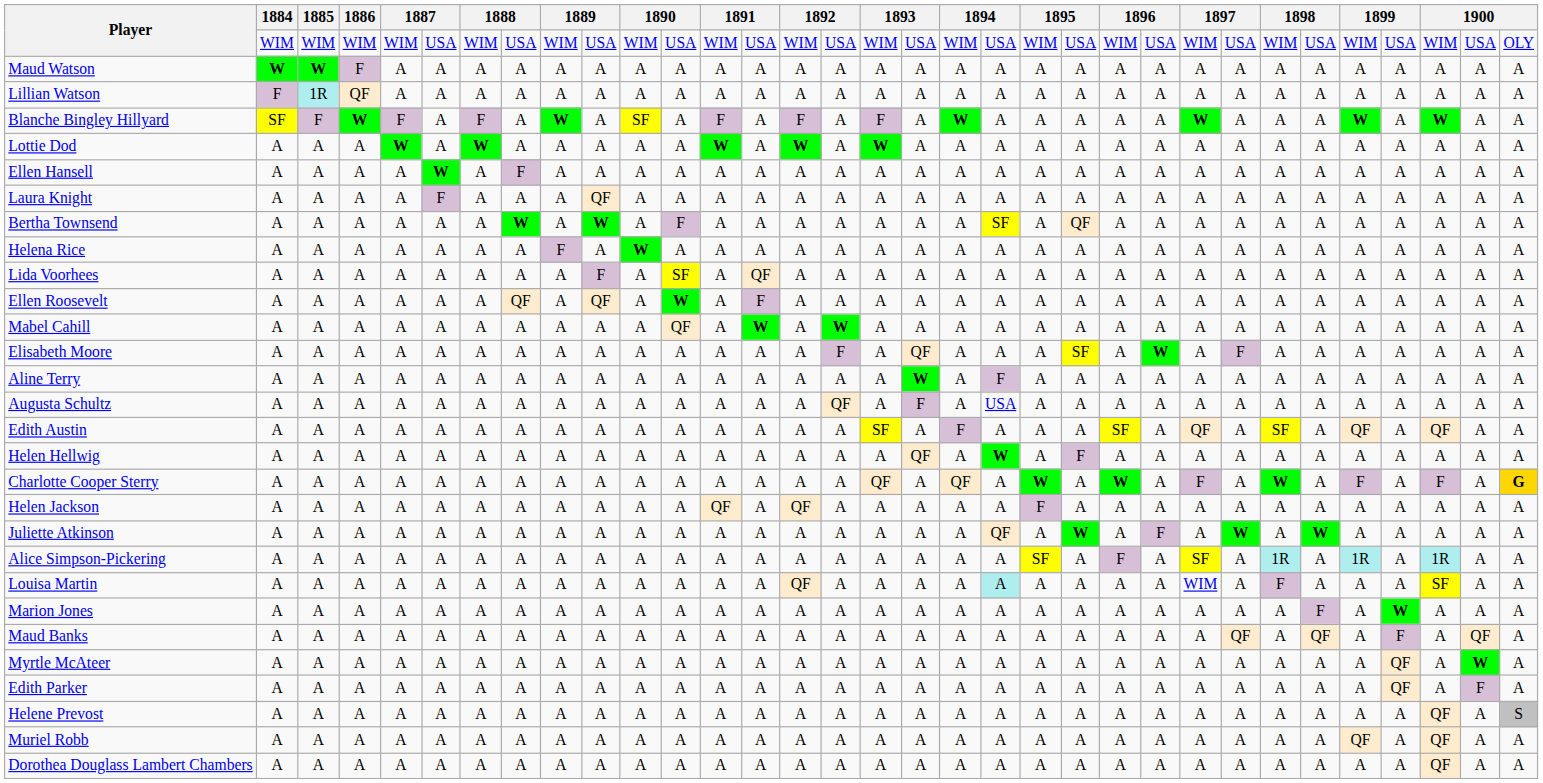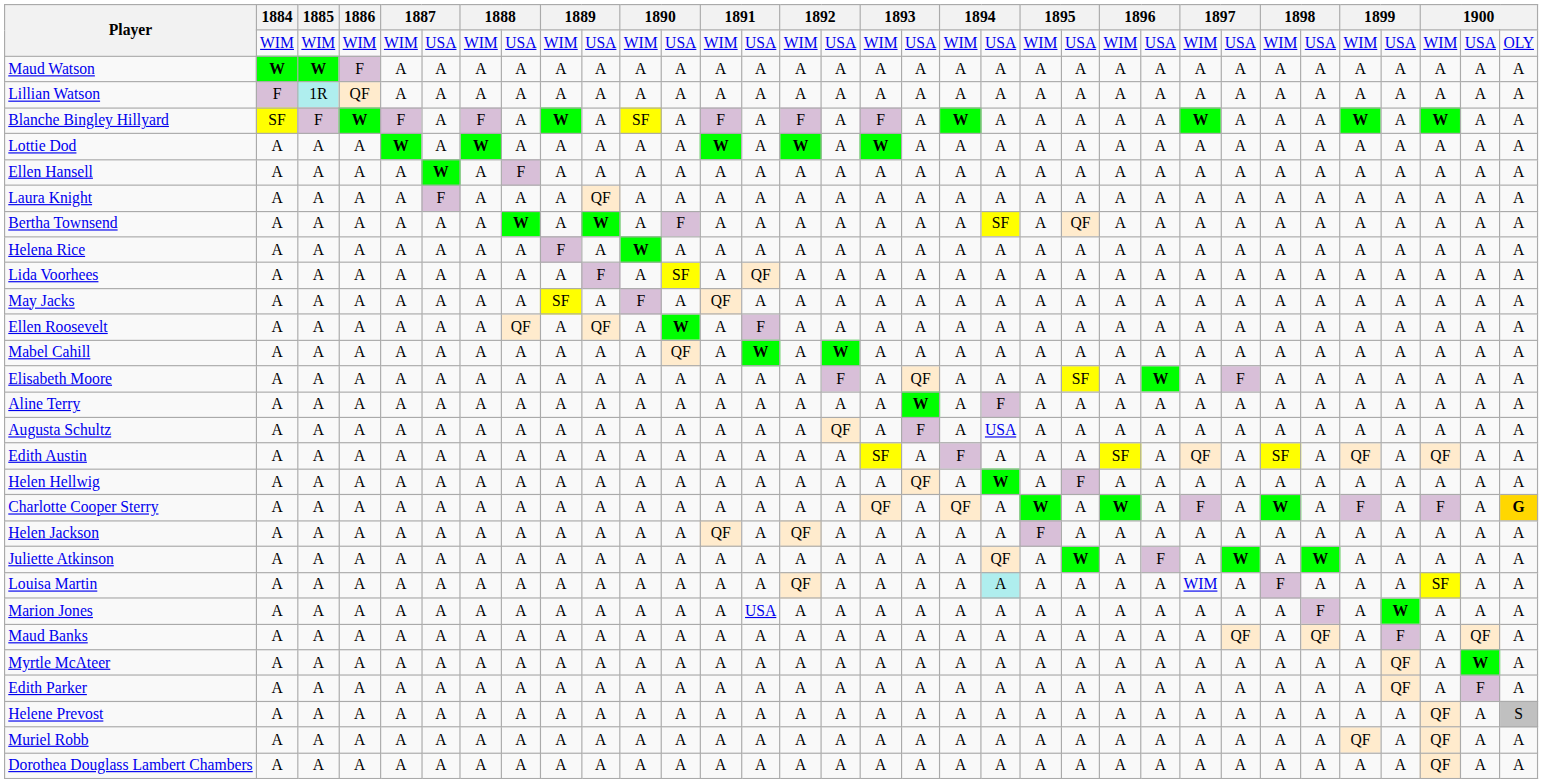+ row: May Jacks | A | A | A | A | A | A | A | SF | A | F | A | QF | A | A | A | A | A | A | A | A | A | A | A | A | A | A | A | A | A | A | A | A
- row: Alice Simpson-Pickering | A | A | A | A | A | A | A | A | A | A | A | A | A | A | A | A | A | A | A | SF | A | F | A | SF | A | 1R | A | 1R | A | 1R | A | A
Marion Jones | column 14: A -> USA
